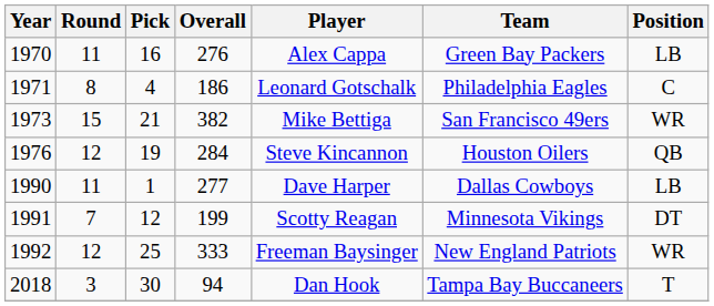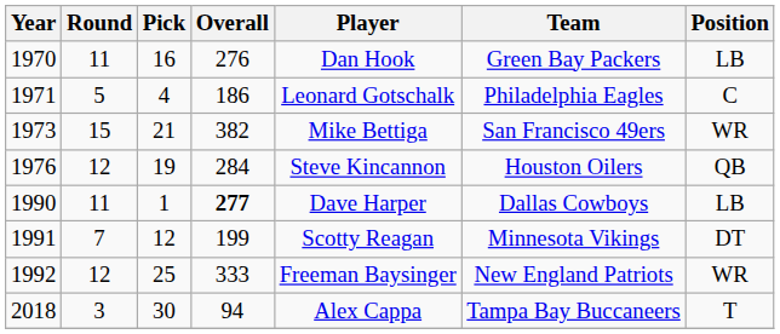1970 | Player: Alex Cappa -> Dan Hook
1971 | Round: 8 -> 5
1990 | Overall: normal -> bold
2018 | Player: Dan Hook -> Alex Cappa
